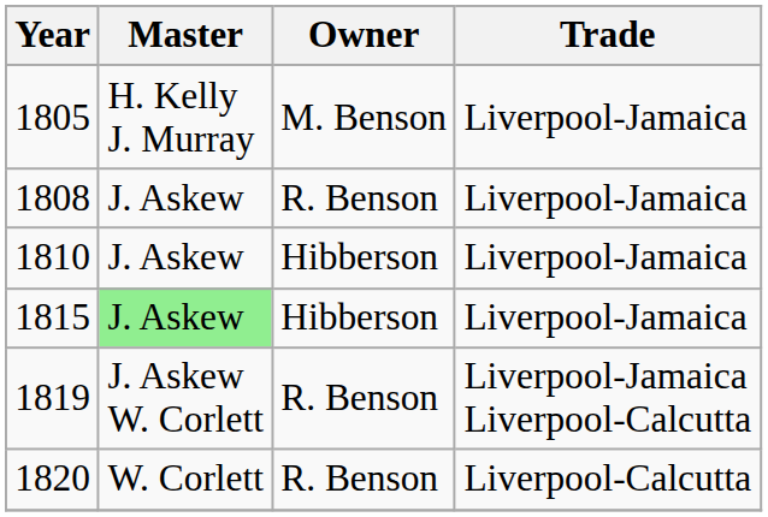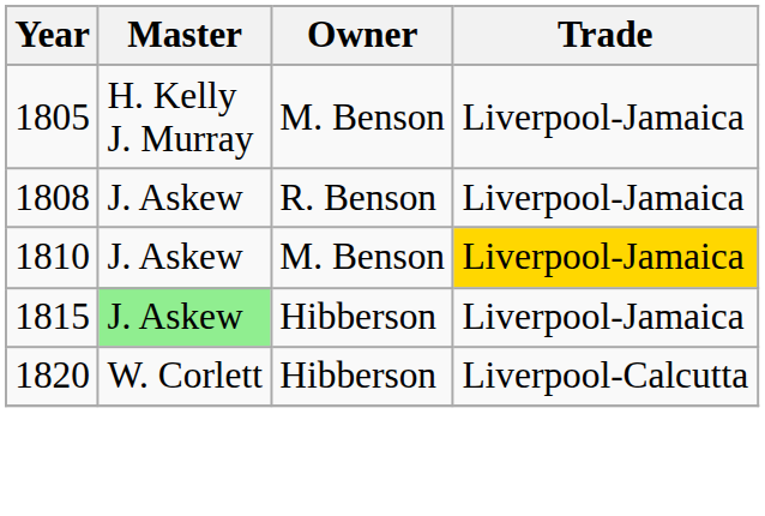1810 | Owner: Hibberson -> M. Benson
1810 | Trade: no background -> gold background
- row: 1819 | J. Askew W. Corlett | R. Benson | Liverpool-Jamaica Liverpool-Calcutta
1820 | Owner: R. Benson -> Hibberson
